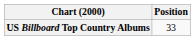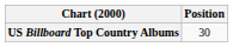US Billboard Top Country Albums | Position: 33 -> 30
